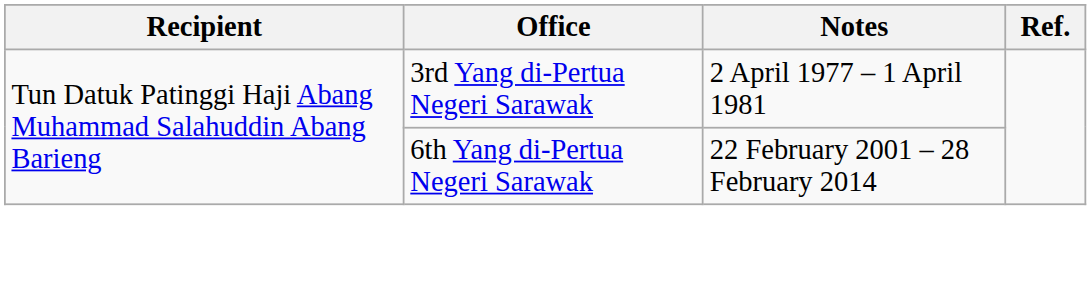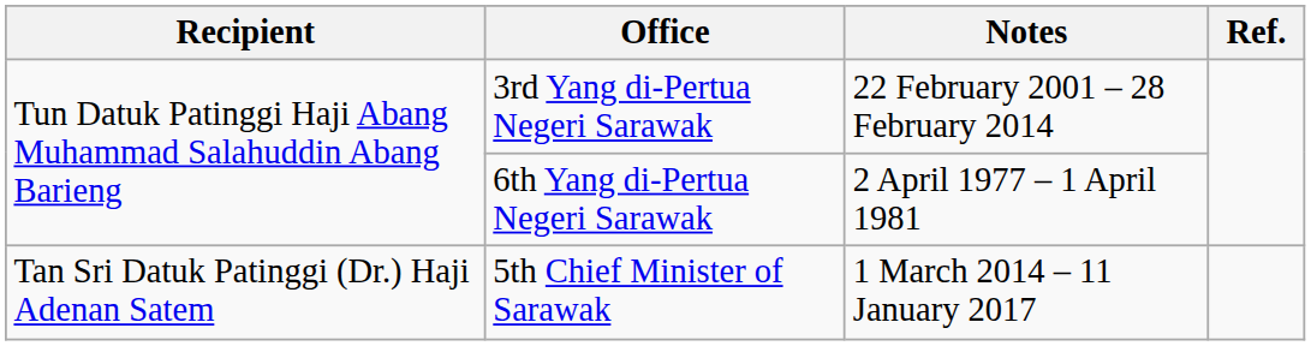3rd Yang di-Pertua Negeri Sarawak | Notes: 2 April 1977 – 1 April 1981 -> 22 February 2001 – 28 February 2014
6th Yang di-Pertua Negeri Sarawak | Notes: 22 February 2001 – 28 February 2014 -> 2 April 1977 – 1 April 1981
+ row: Tan Sri Datuk Patinggi (Dr.) Haji Adenan Satem | 5th Chief Minister of Sarawak | 1 March 2014 – 11 January 2017
